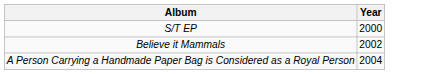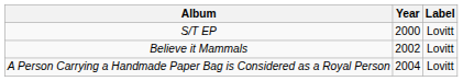+ column: Label | Lovitt | Lovitt | Lovitt
